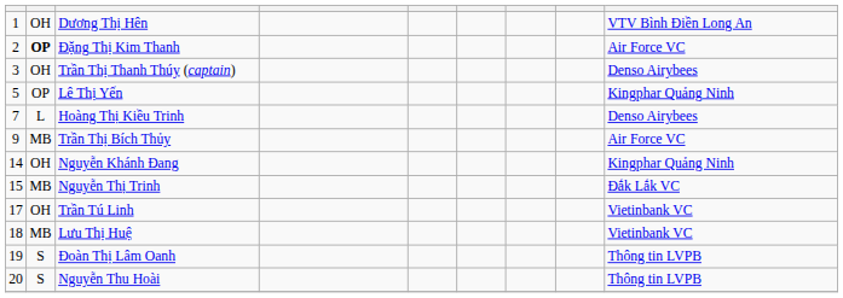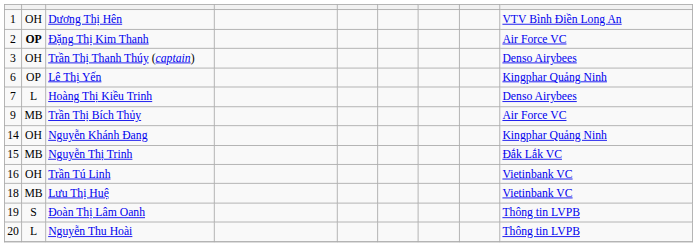Lê Thị Yến | column 1: 5 -> 6
Trần Tú Linh | column 1: 17 -> 16
Nguyễn Thu Hoài | column 2: S -> L
